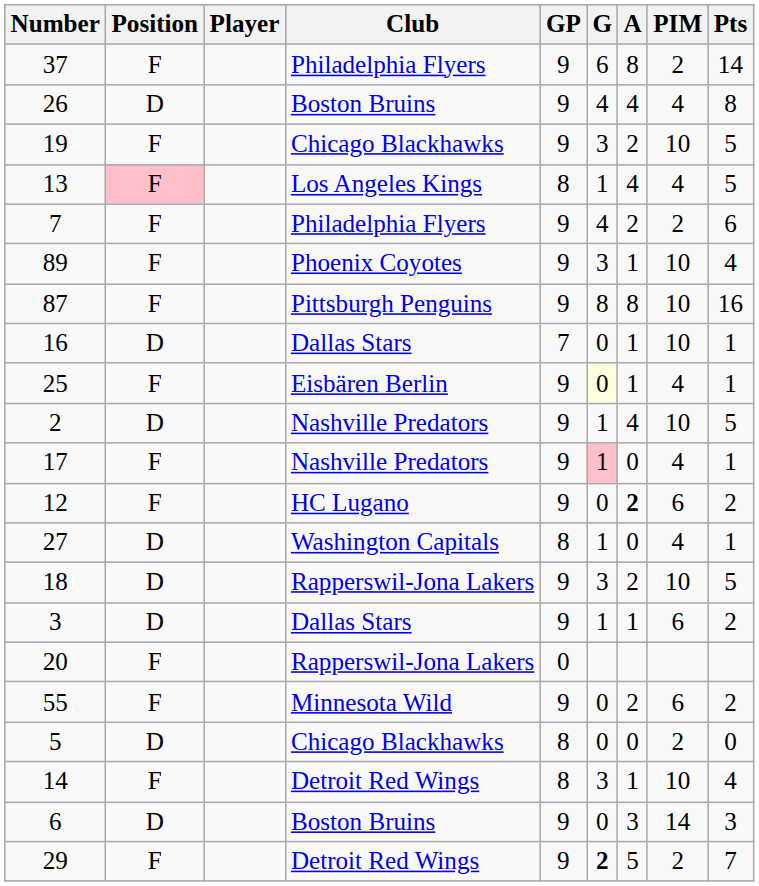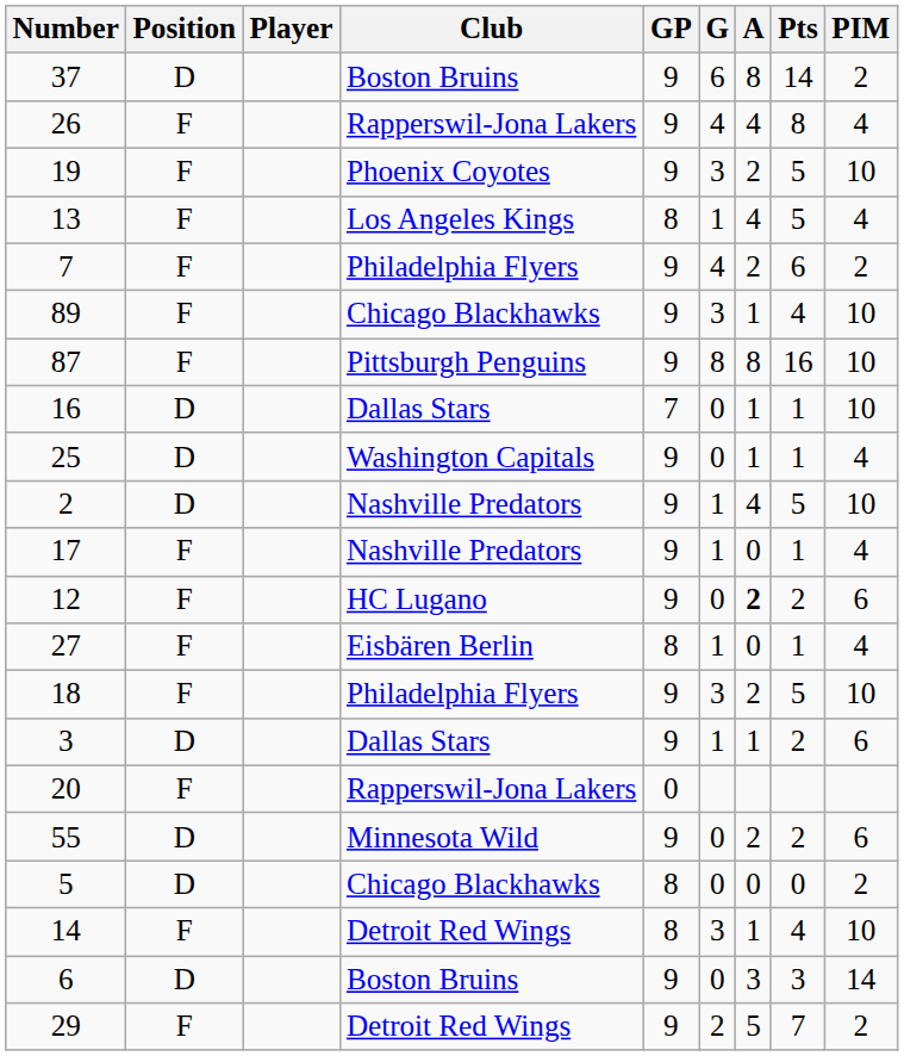columns swapped: Pts <-> PIM
37 | Position: F -> D
37 | Club: Philadelphia Flyers -> Boston Bruins
26 | Position: D -> F
26 | Club: Boston Bruins -> Rapperswil-Jona Lakers
19 | Club: Chicago Blackhawks -> Phoenix Coyotes
13 | Position: pink background -> no background
89 | Club: Phoenix Coyotes -> Chicago Blackhawks
25 | Position: F -> D
25 | Club: Eisbären Berlin -> Washington Capitals
25 | G: lightyellow background -> no background
17 | G: pink background -> no background
27 | Position: D -> F
27 | Club: Washington Capitals -> Eisbären Berlin
18 | Position: D -> F
18 | Club: Rapperswil-Jona Lakers -> Philadelphia Flyers
55 | Position: F -> D
29 | G: bold -> normal
